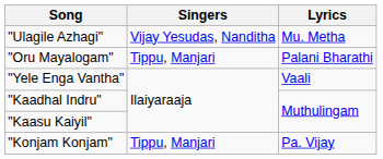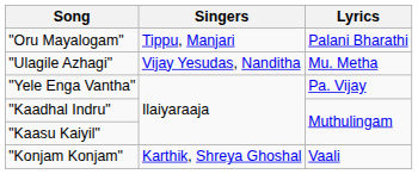rows swapped: "Ulagile Azhagi" <-> "Oru Mayalogam"
"Yele Enga Vantha" | Lyrics: Vaali -> Pa. Vijay
"Konjam Konjam" | Singers: Tippu, Manjari -> Karthik, Shreya Ghoshal
"Konjam Konjam" | Lyrics: Pa. Vijay -> Vaali
